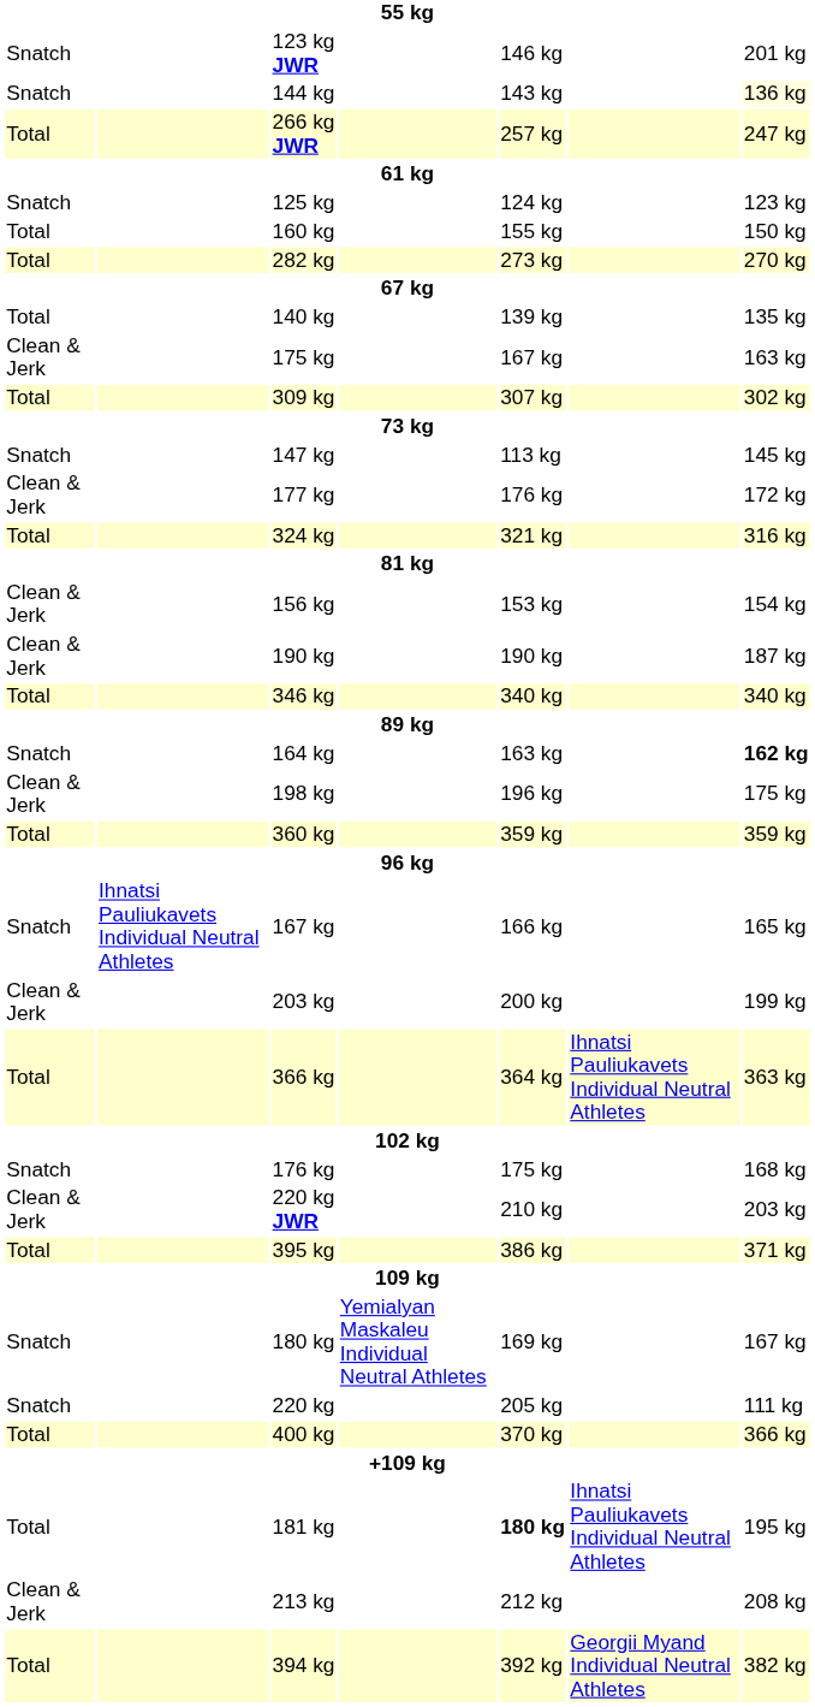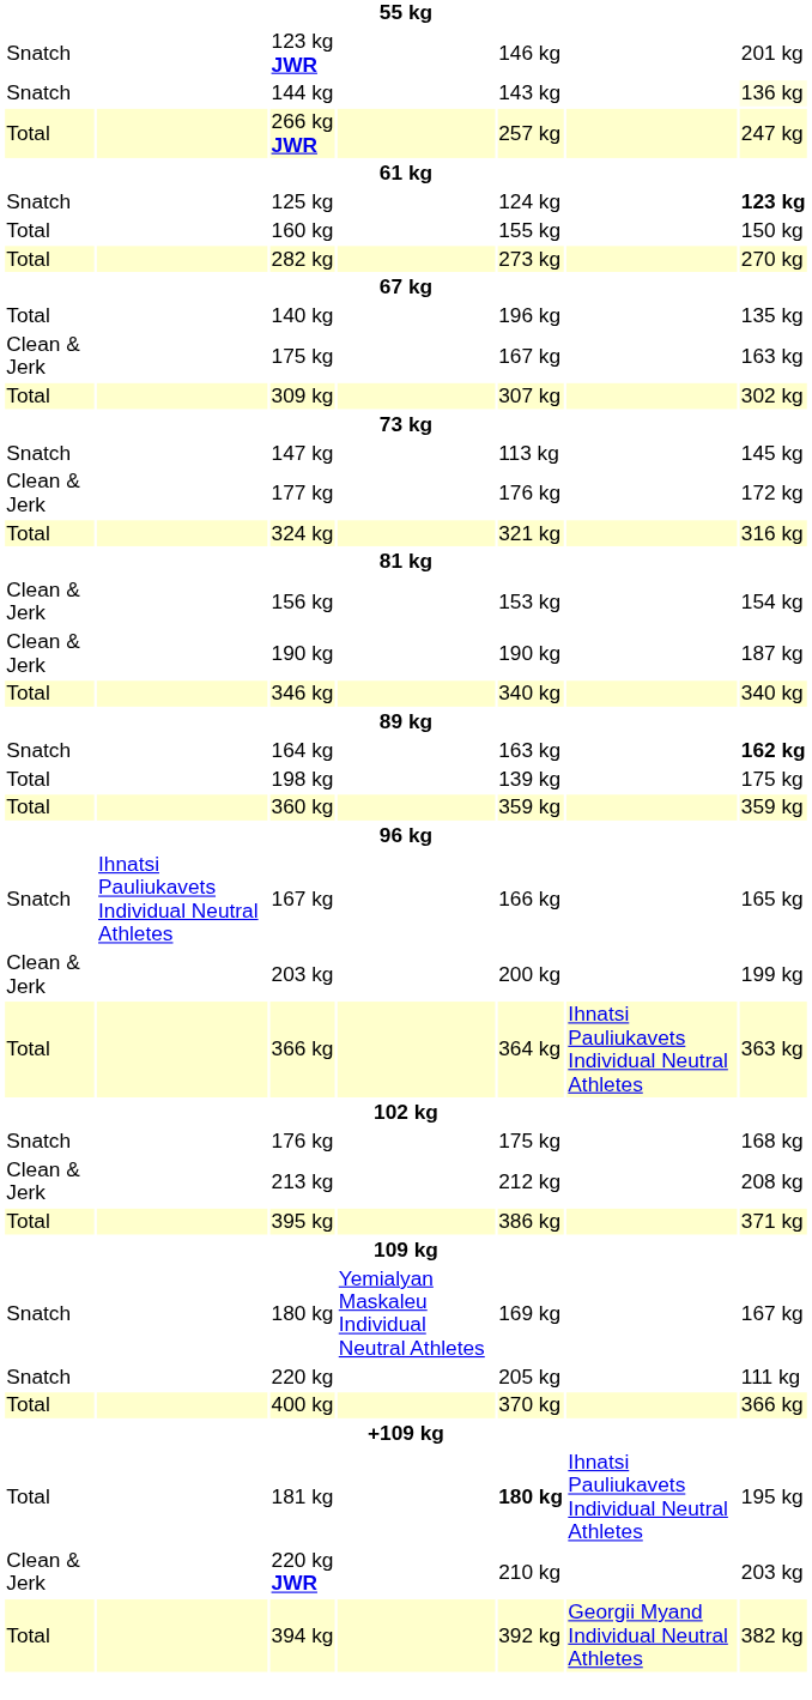125 kg | column 7: normal -> bold
140 kg | column 5: 139 kg -> 196 kg
198 kg | column 1: Clean & Jerk -> Total
198 kg | column 5: 196 kg -> 139 kg
rows swapped: 220 kg JWR <-> 213 kg
